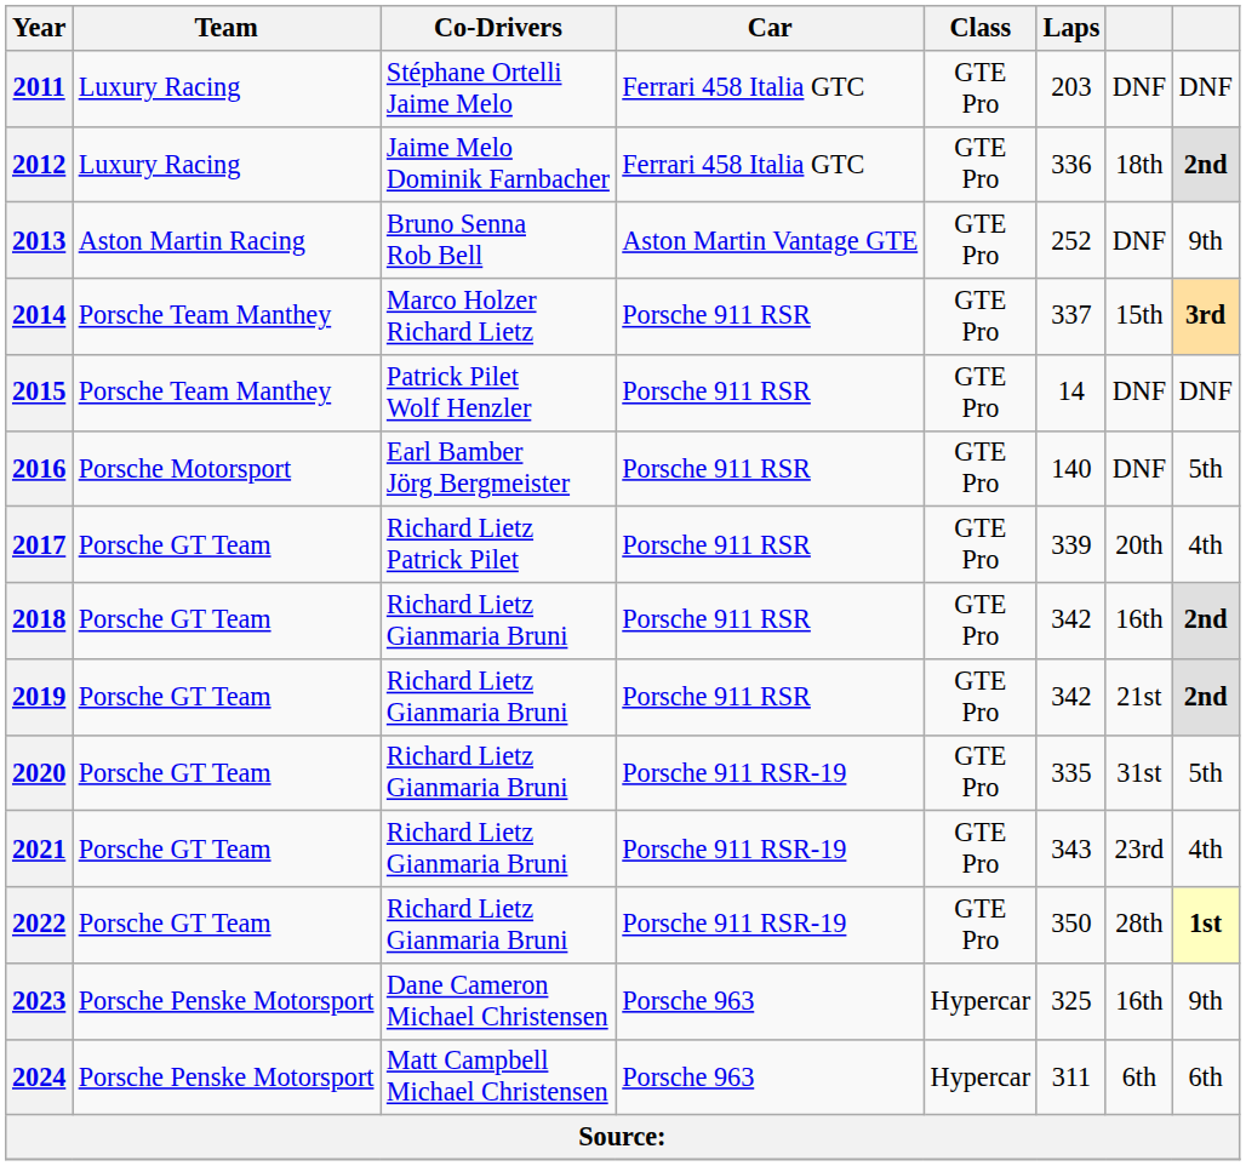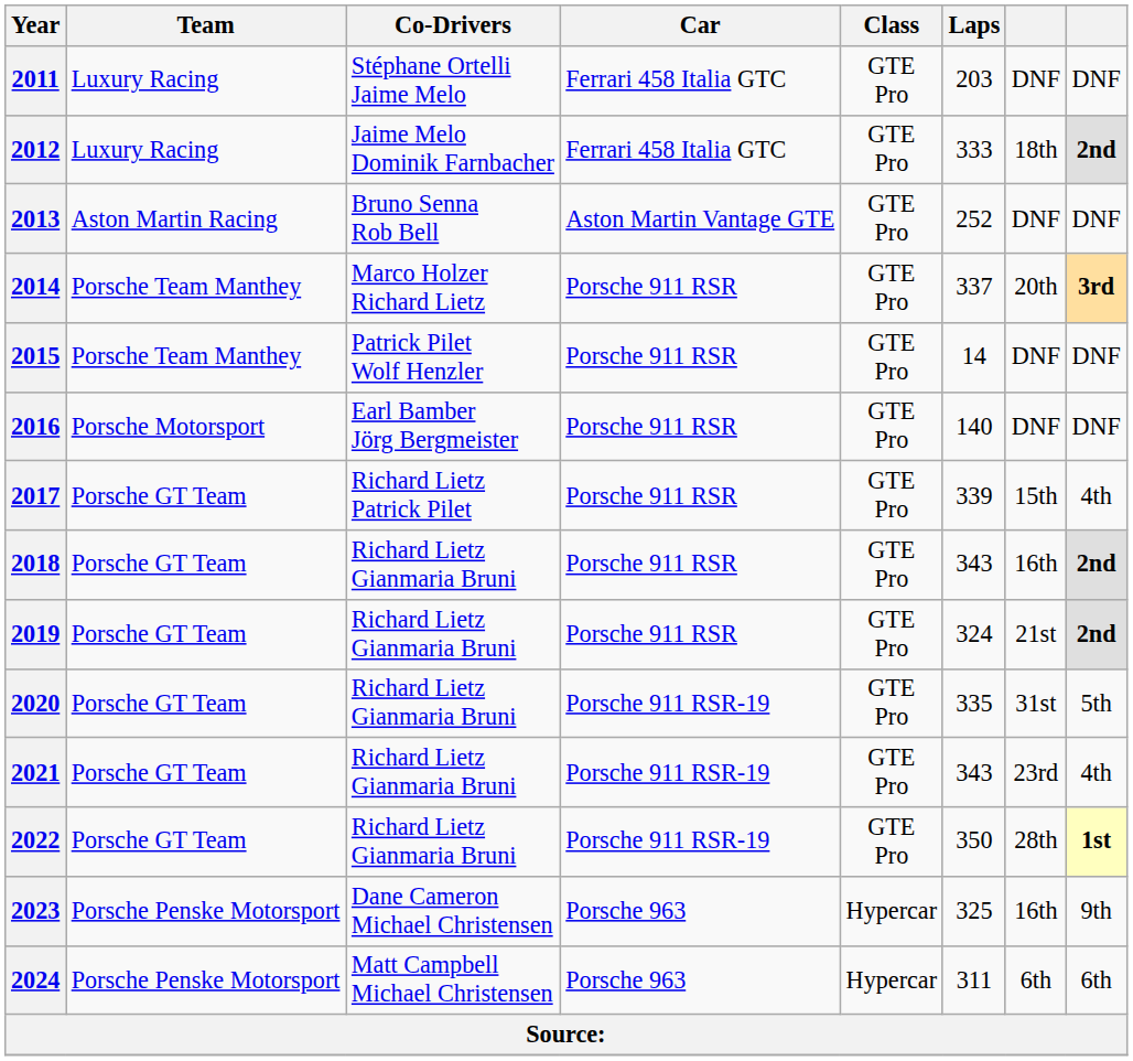2012 | Laps: 336 -> 333
2013 | column 8: 9th -> DNF
2014 | column 7: 15th -> 20th
2016 | column 8: 5th -> DNF
2017 | column 7: 20th -> 15th
2018 | Laps: 342 -> 343
2019 | Laps: 342 -> 324
